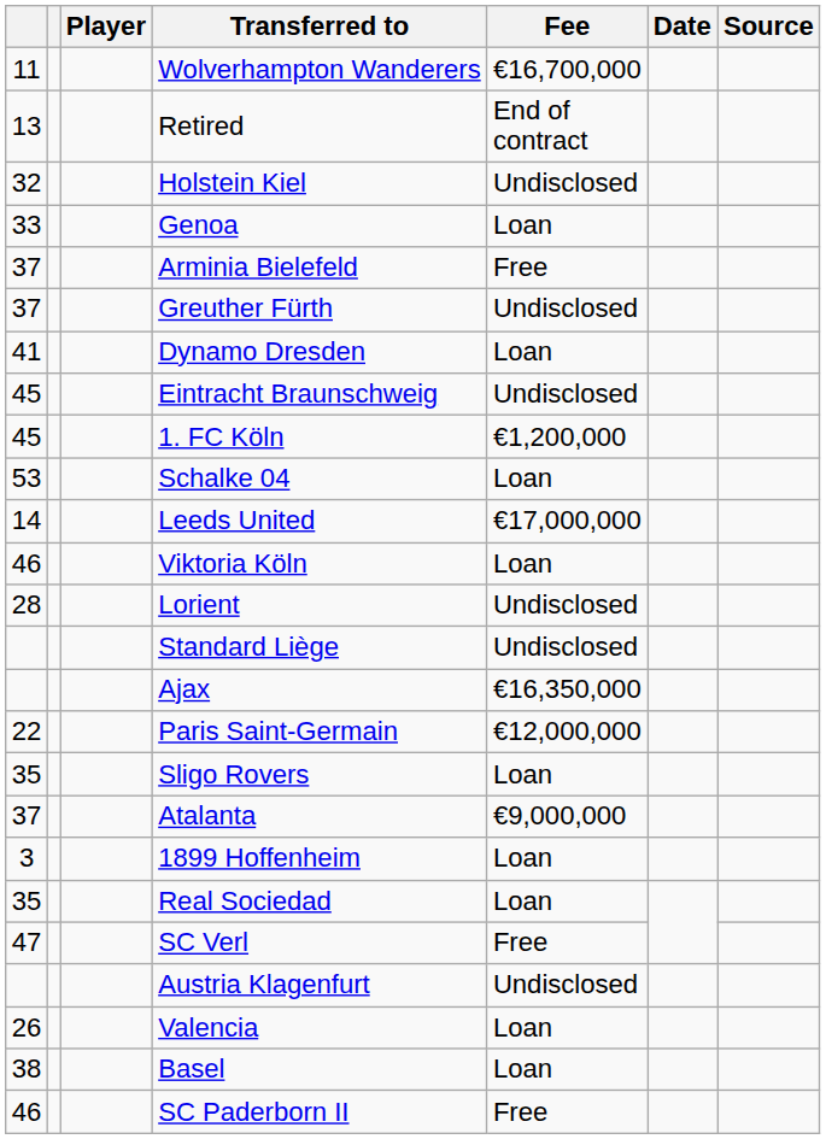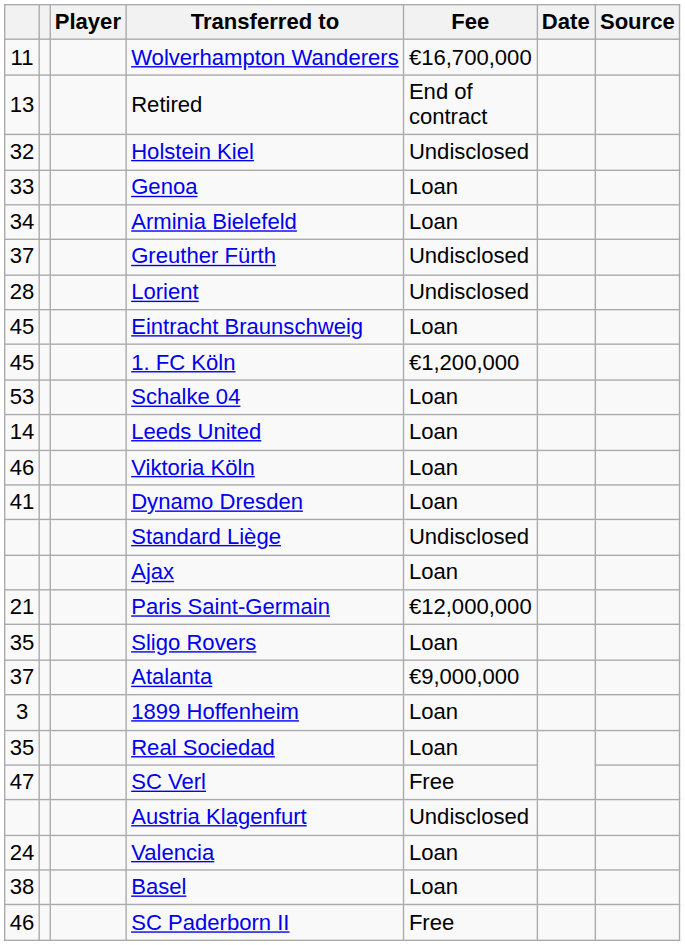Arminia Bielefeld | column 1: 37 -> 34
Arminia Bielefeld | Fee: Free -> Loan
rows swapped: Dynamo Dresden <-> Lorient
Eintracht Braunschweig | Fee: Undisclosed -> Loan
Leeds United | Fee: €17,000,000 -> Loan
Ajax | Fee: €16,350,000 -> Loan
Paris Saint-Germain | column 1: 22 -> 21
Valencia | column 1: 26 -> 24
